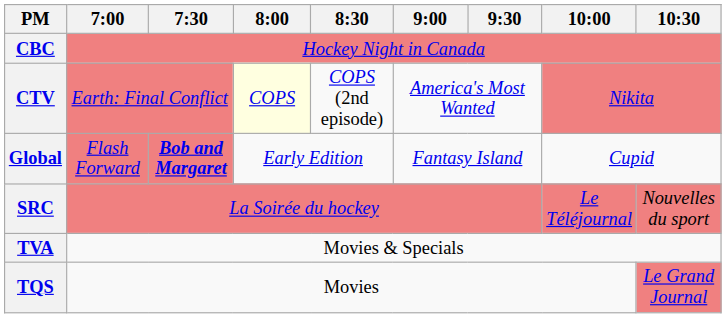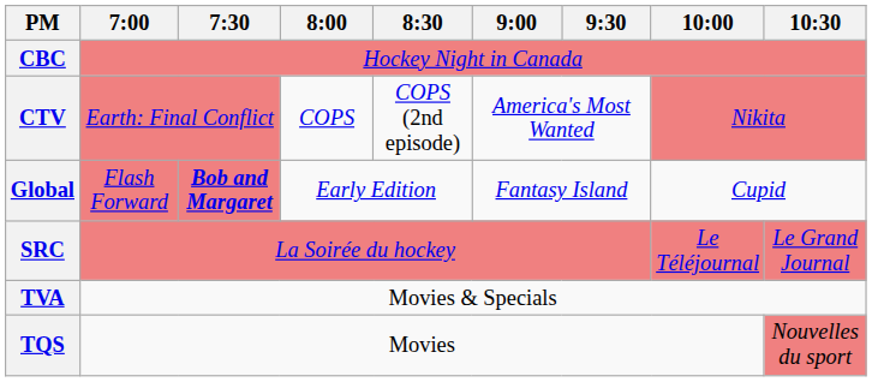CTV | 8:00: lightyellow background -> no background
SRC | 10:30: Nouvelles du sport -> Le Grand Journal
TQS | 10:30: Le Grand Journal -> Nouvelles du sport
